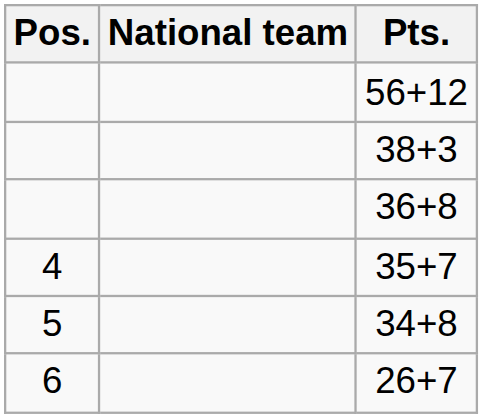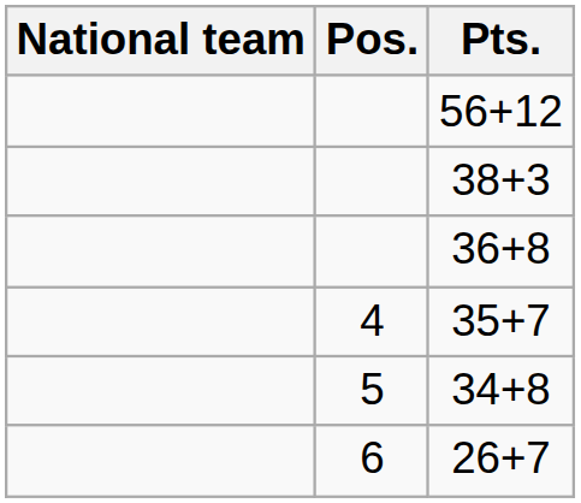columns swapped: Pos. <-> National team
